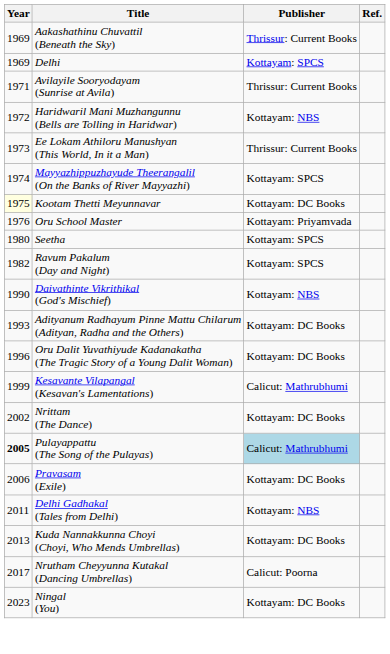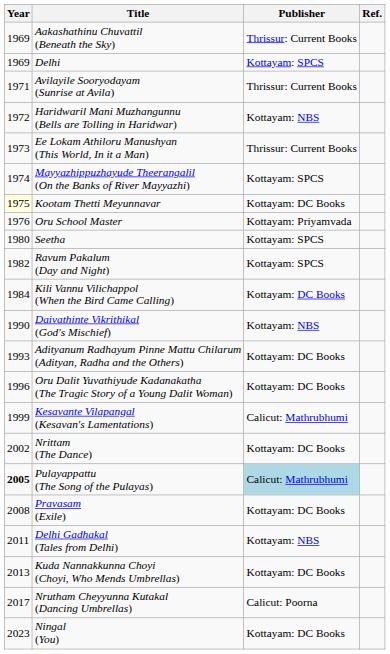+ row: 1984 | Kili Vannu Vilichappol (When the Bird Came Calling) | Kottayam: DC Books
Pravasam (Exile) | Year: 2006 -> 2008
